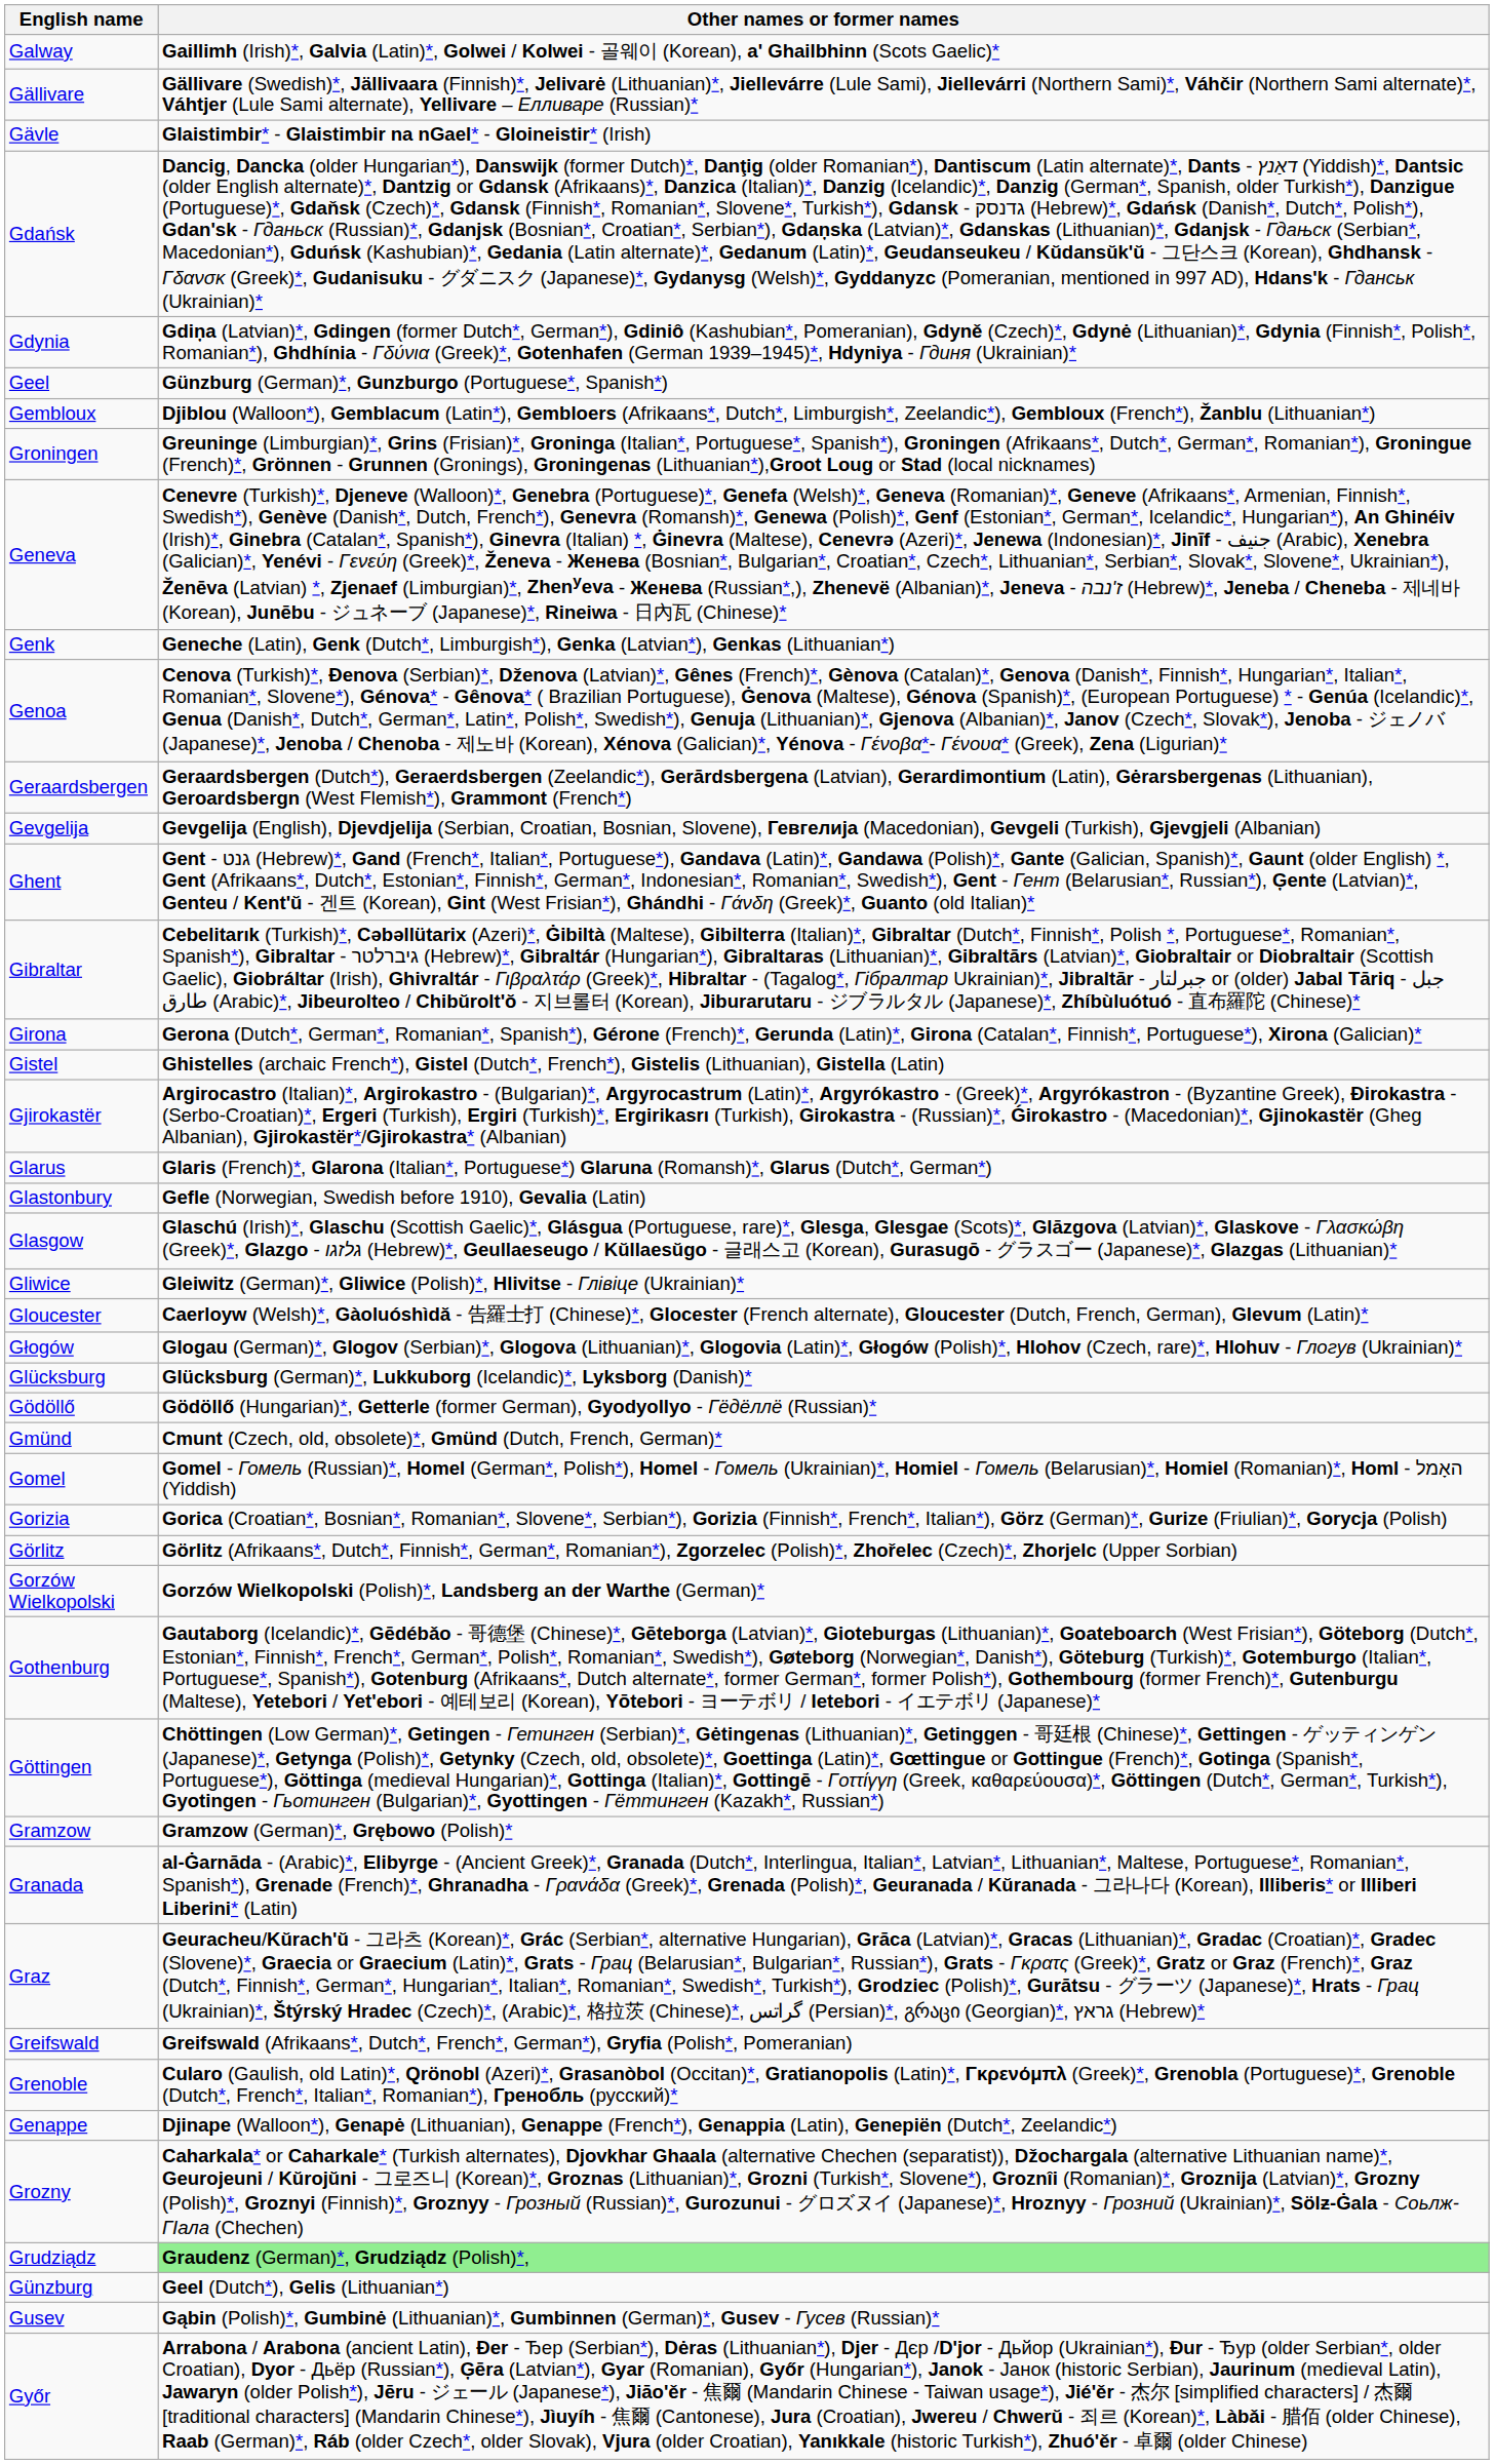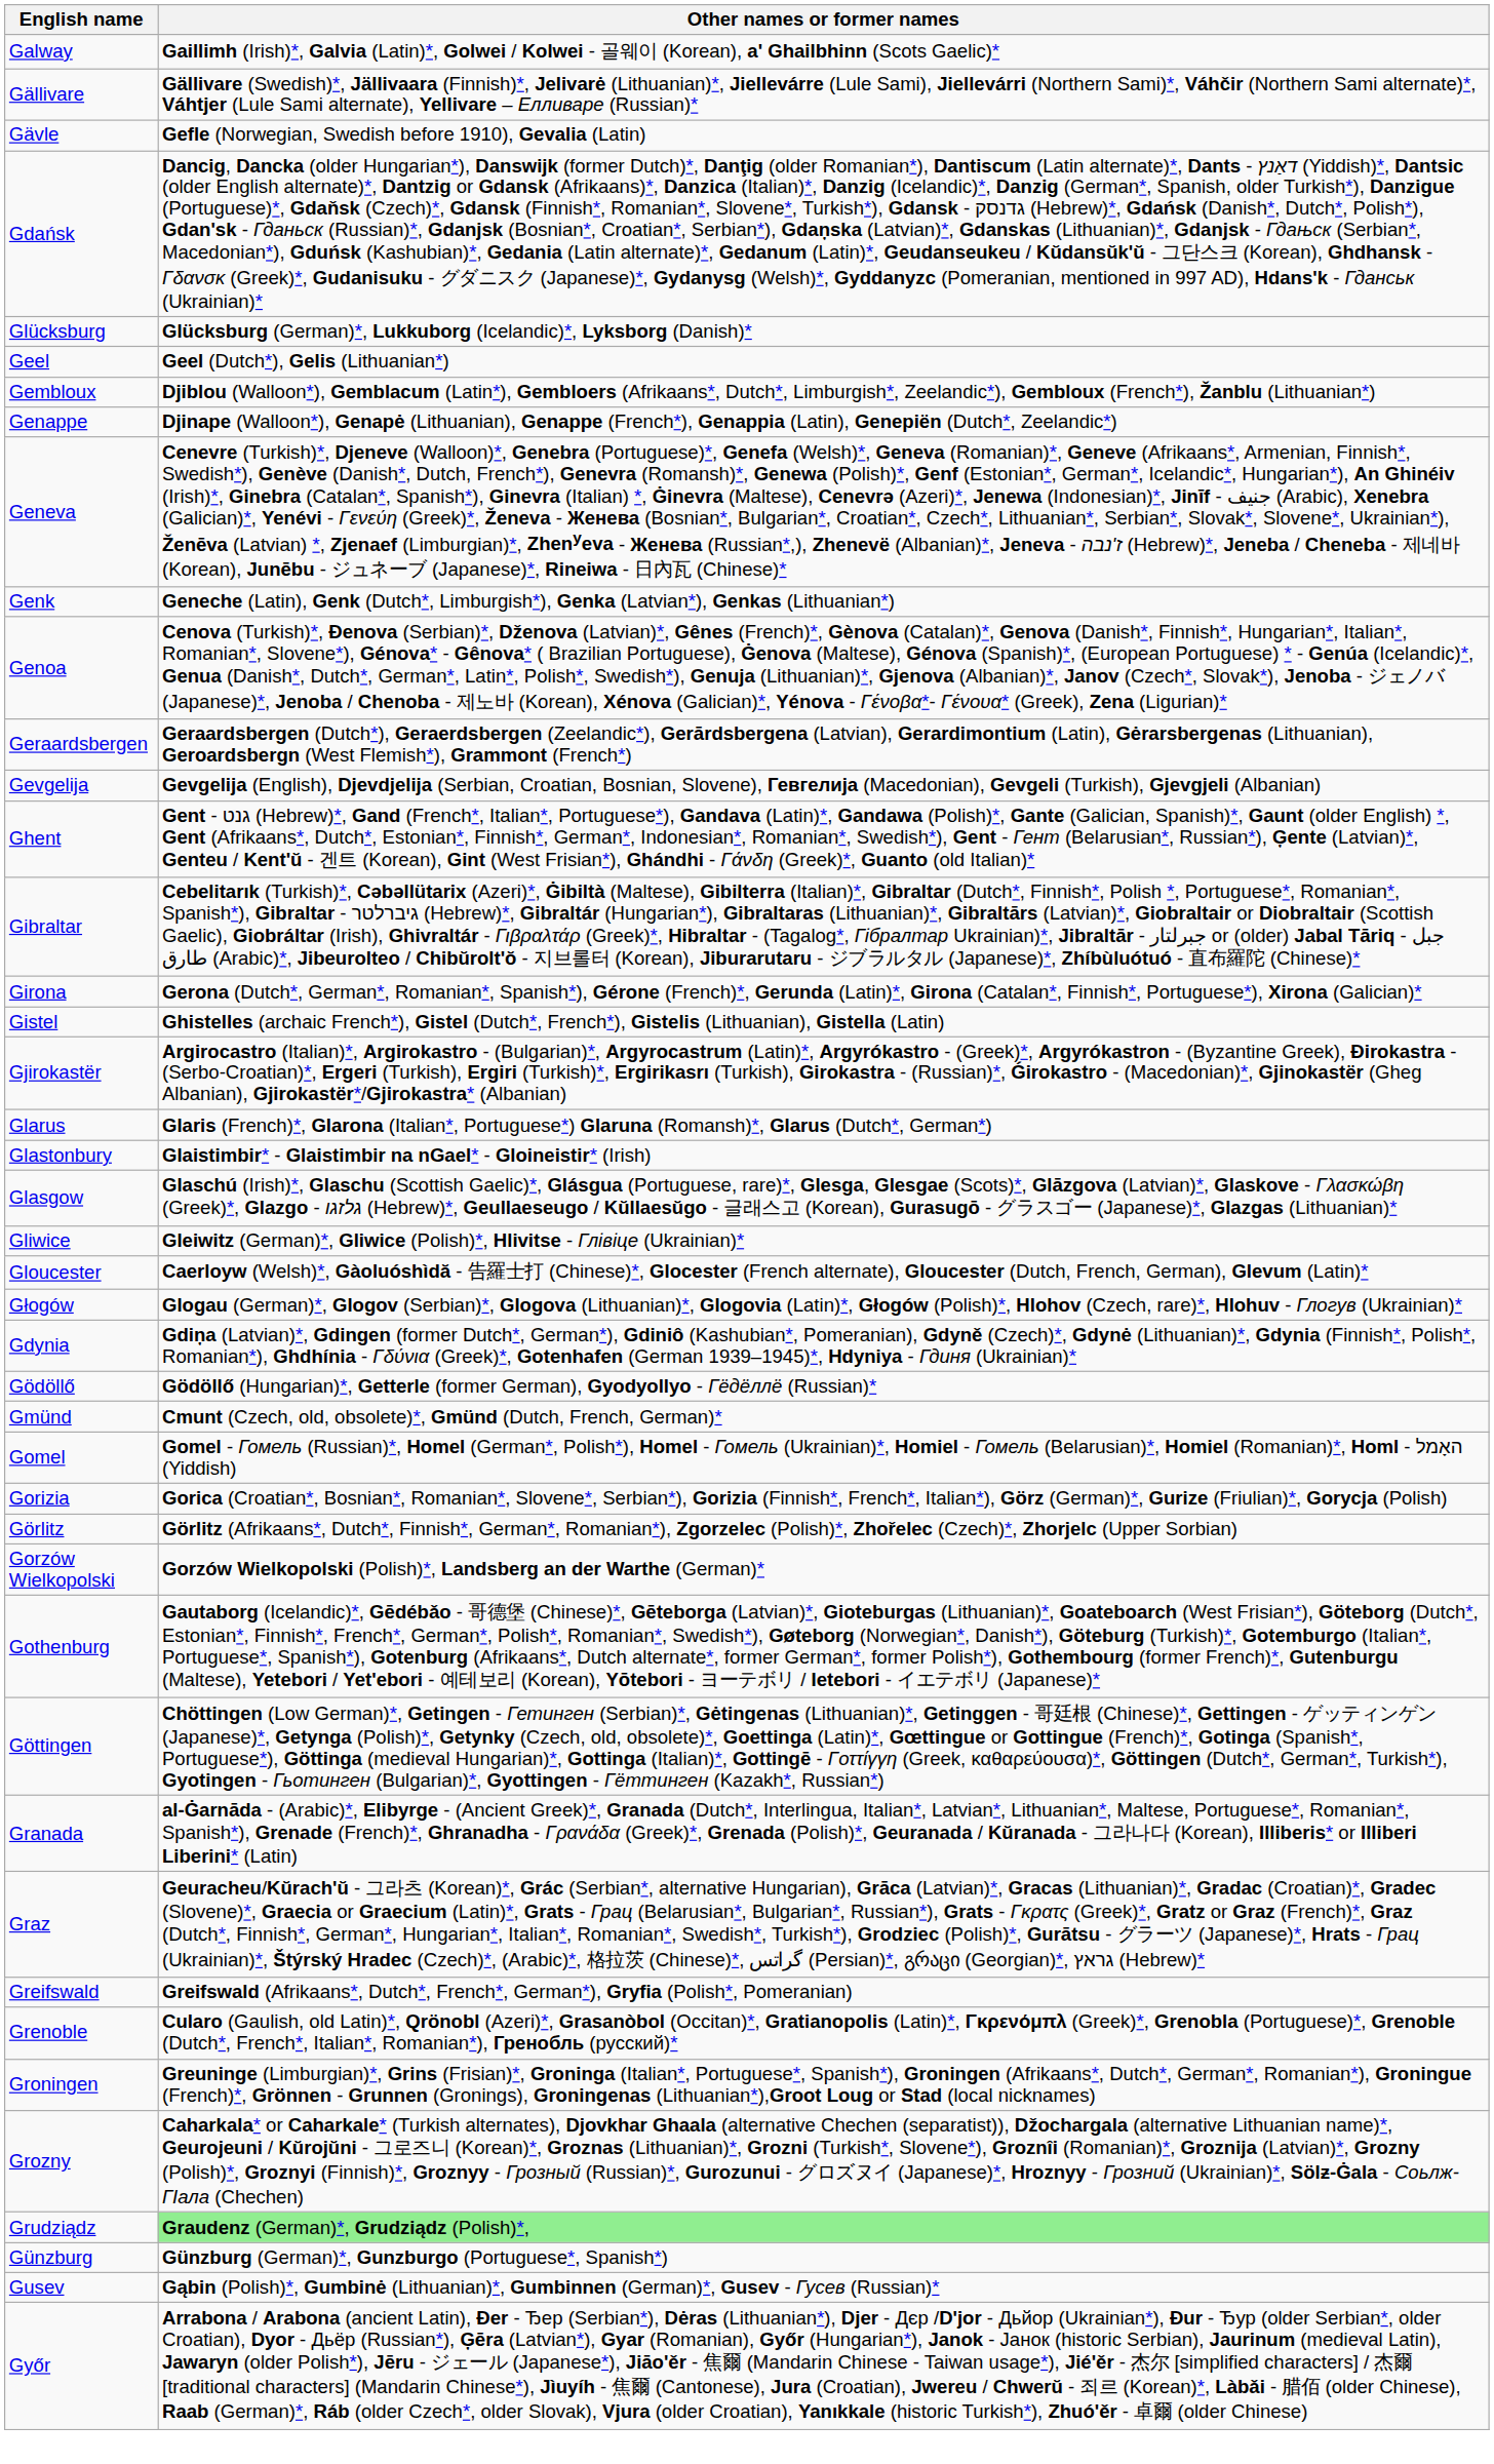Gävle | Other names or former names: Glaistimbir* - Glaistimbir na nGael* - Gloineistir* (Irish) -> Gefle (Norwegian, Swedish before 1910), Gevalia (Latin)
rows swapped: Gdynia <-> Glücksburg
Geel | Other names or former names: Günzburg (German)*, Gunzburgo (Portuguese*, Spanish*) -> Geel (Dutch*), Gelis (Lithuanian*)
rows swapped: Genappe <-> Groningen
Glastonbury | Other names or former names: Gefle (Norwegian, Swedish before 1910), Gevalia (Latin) -> Glaistimbir* - Glaistimbir na nGael* - Gloineistir* (Irish)
- row: Gramzow | Gramzow (German)*, Grębowo (Polish)*
Günzburg | Other names or former names: Geel (Dutch*), Gelis (Lithuanian*) -> Günzburg (German)*, Gunzburgo (Portuguese*, Spanish*)
